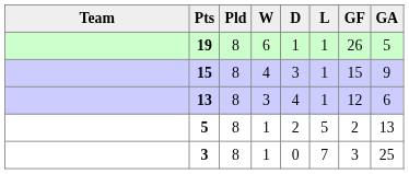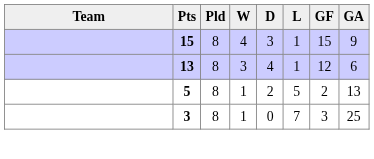- row: 19 | 8 | 6 | 1 | 1 | 26 | 5
